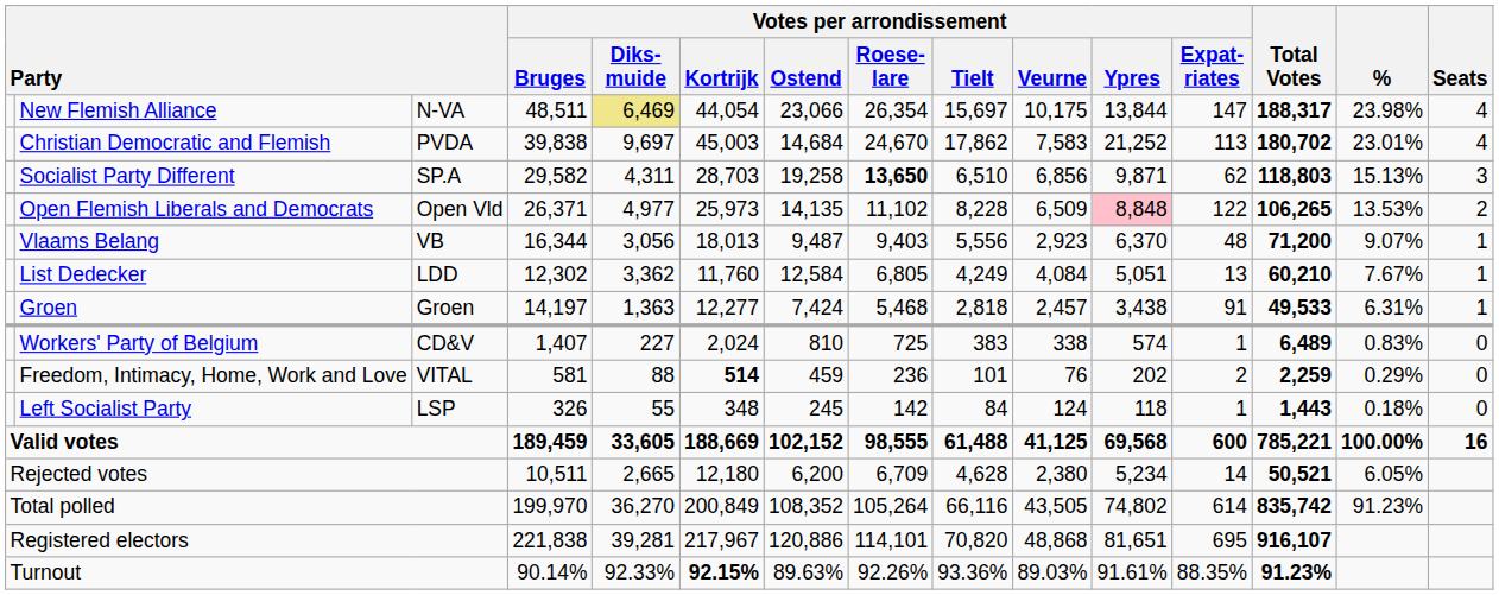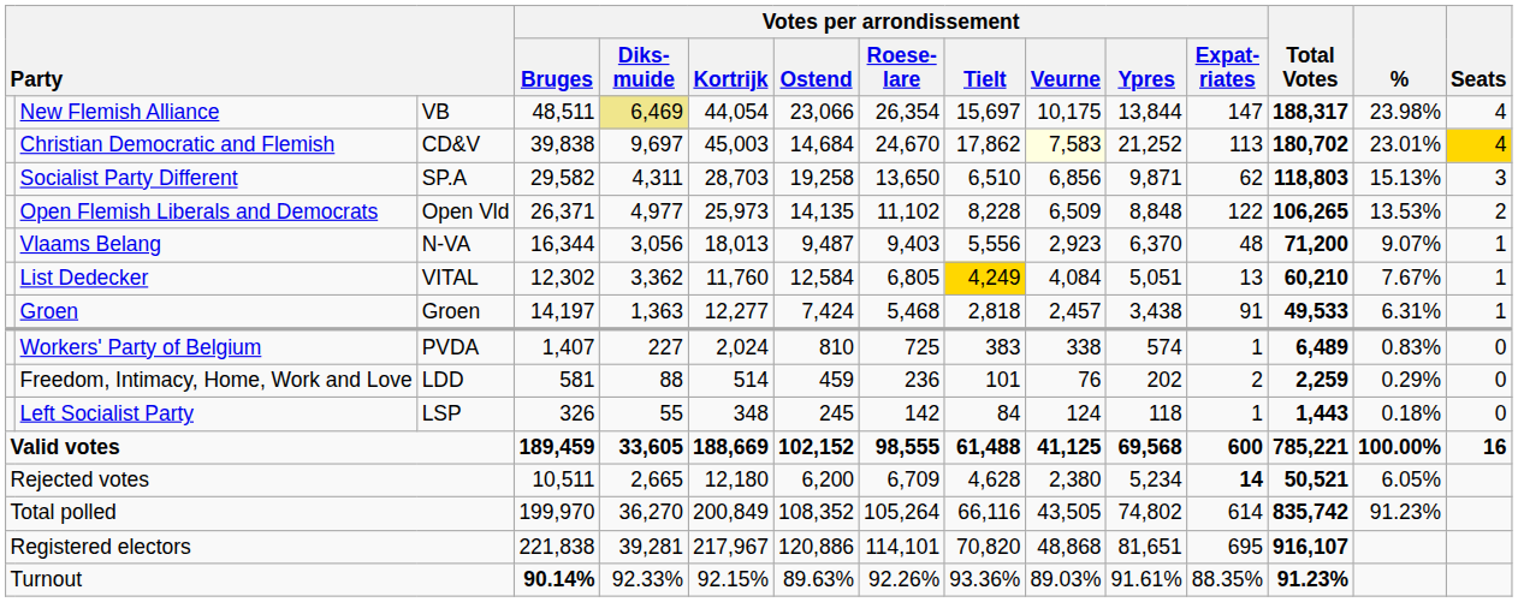New Flemish Alliance | column 3: N-VA -> VB
Christian Democratic and Flemish | column 3: PVDA -> CD&V
Christian Democratic and Flemish | Votes per arrondissement / Veurne: no background -> lightyellow background
Christian Democratic and Flemish | Seats: no background -> gold background
Socialist Party Different | Votes per arrondissement / Roese- lare: bold -> normal
Open Flemish Liberals and Democrats | Votes per arrondissement / Ypres: pink background -> no background
Vlaams Belang | column 3: VB -> N-VA
List Dedecker | column 3: LDD -> VITAL
List Dedecker | Votes per arrondissement / Tielt: no background -> gold background
Workers' Party of Belgium | column 3: CD&V -> PVDA
Freedom, Intimacy, Home, Work and Love | column 3: VITAL -> LDD
Freedom, Intimacy, Home, Work and Love | Votes per arrondissement / Kortrijk: bold -> normal
Rejected votes | Votes per arrondissement / Expat- riates: normal -> bold
Turnout | Votes per arrondissement / Bruges: normal -> bold
Turnout | Votes per arrondissement / Kortrijk: bold -> normal
